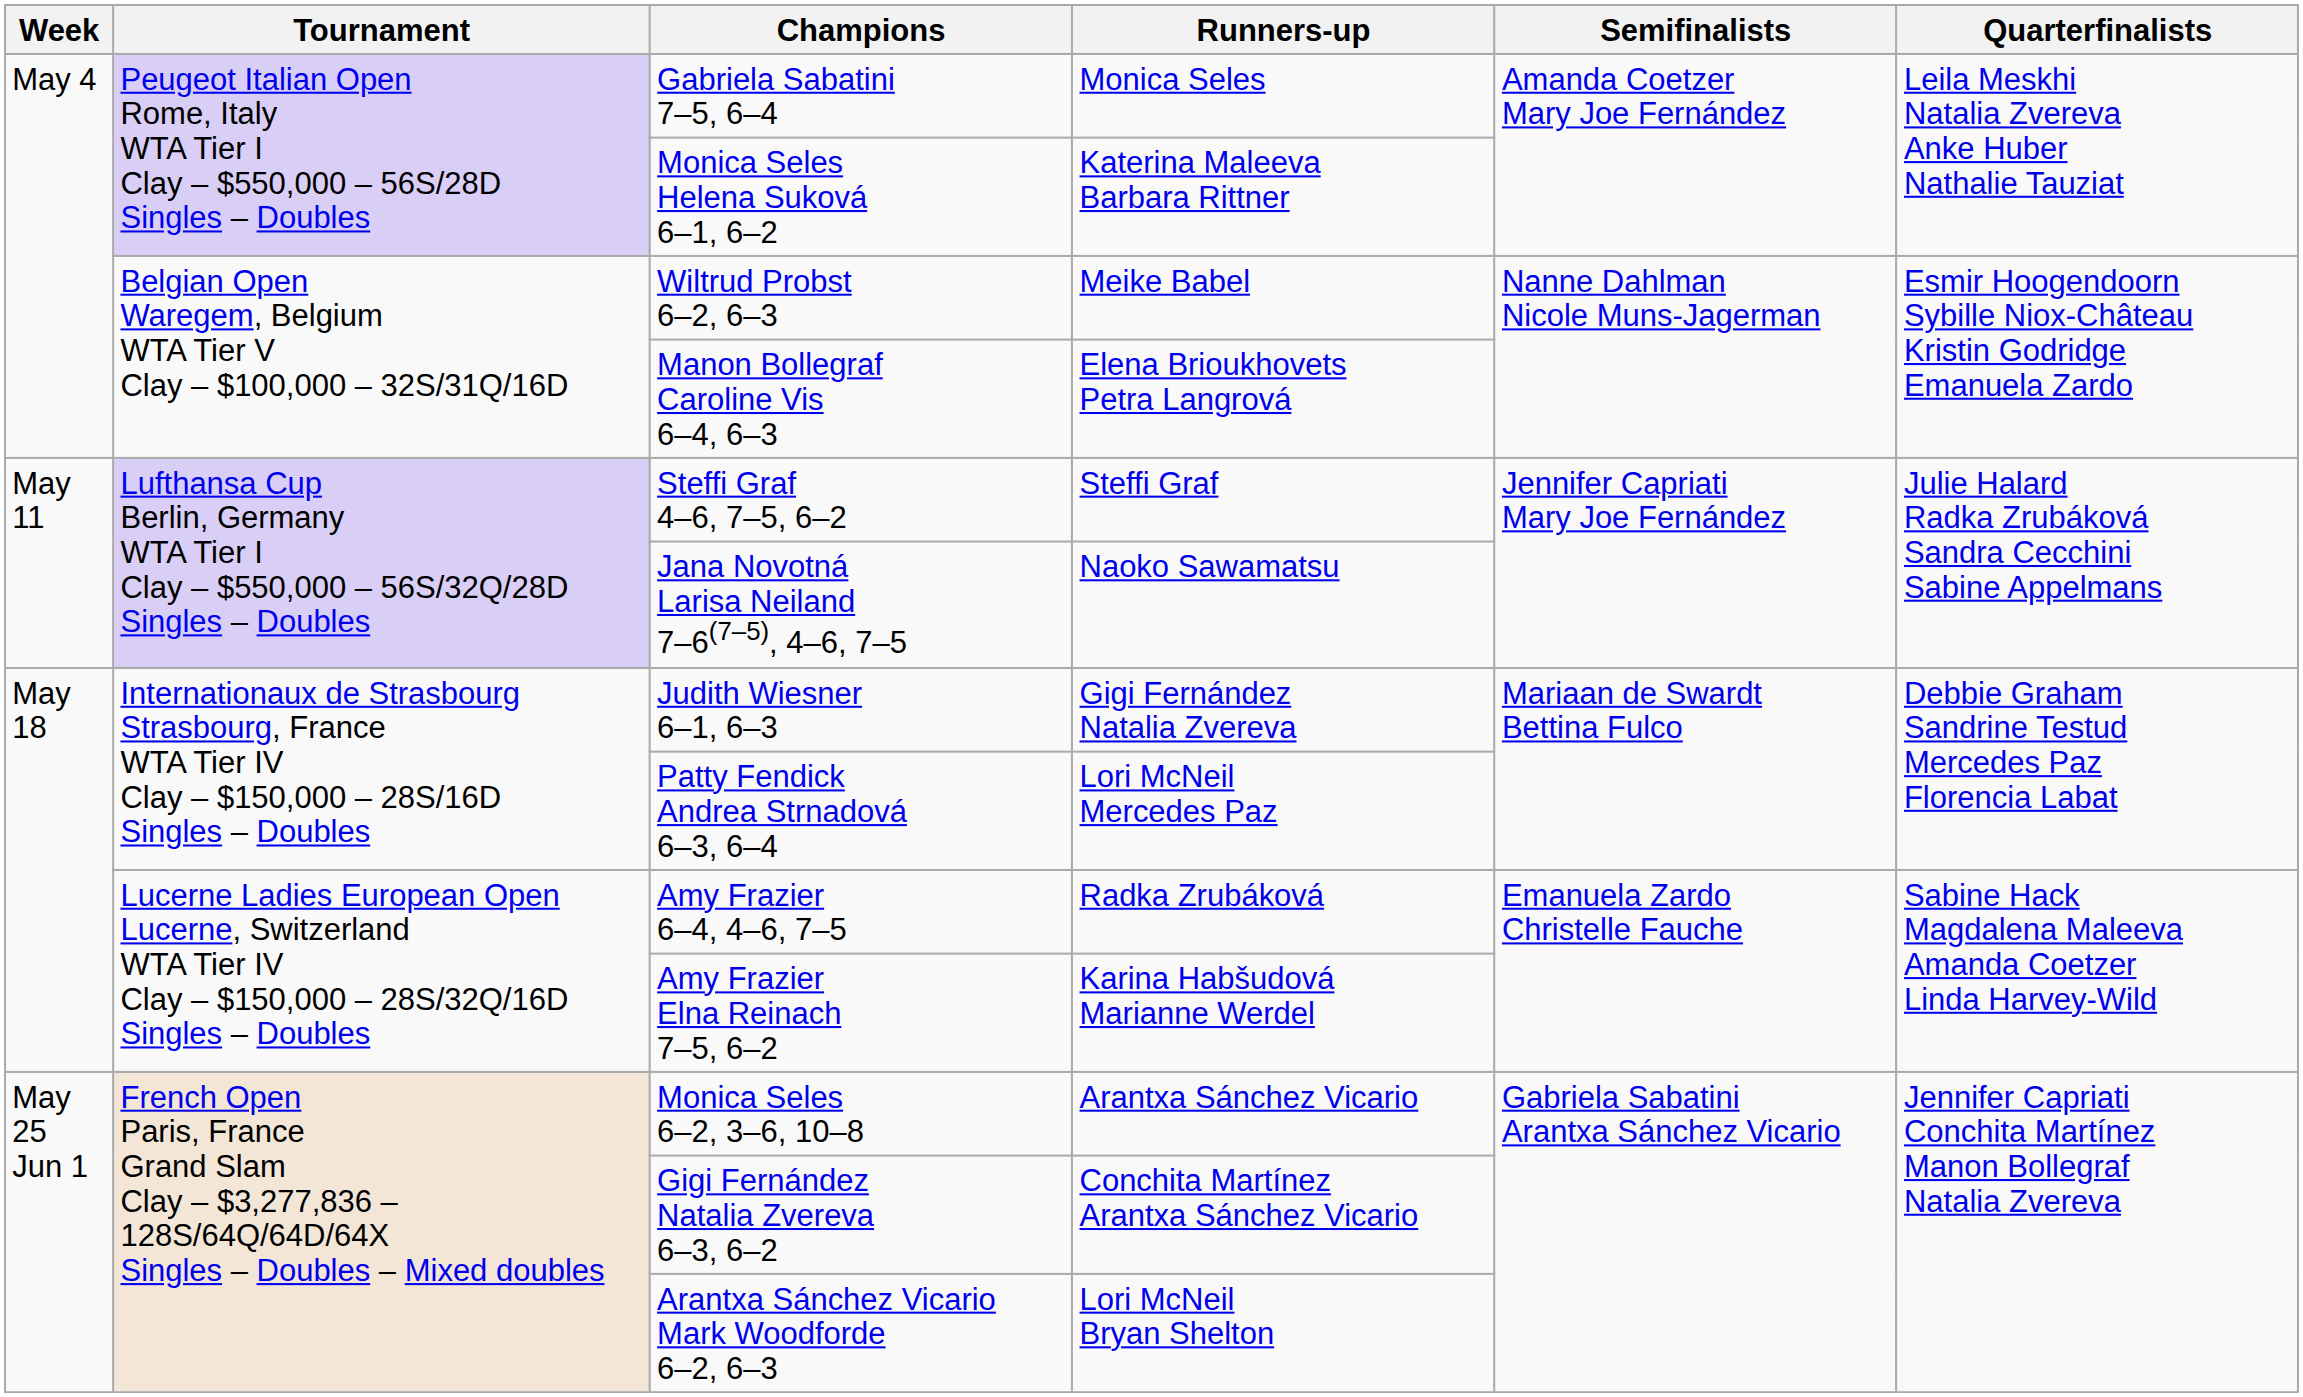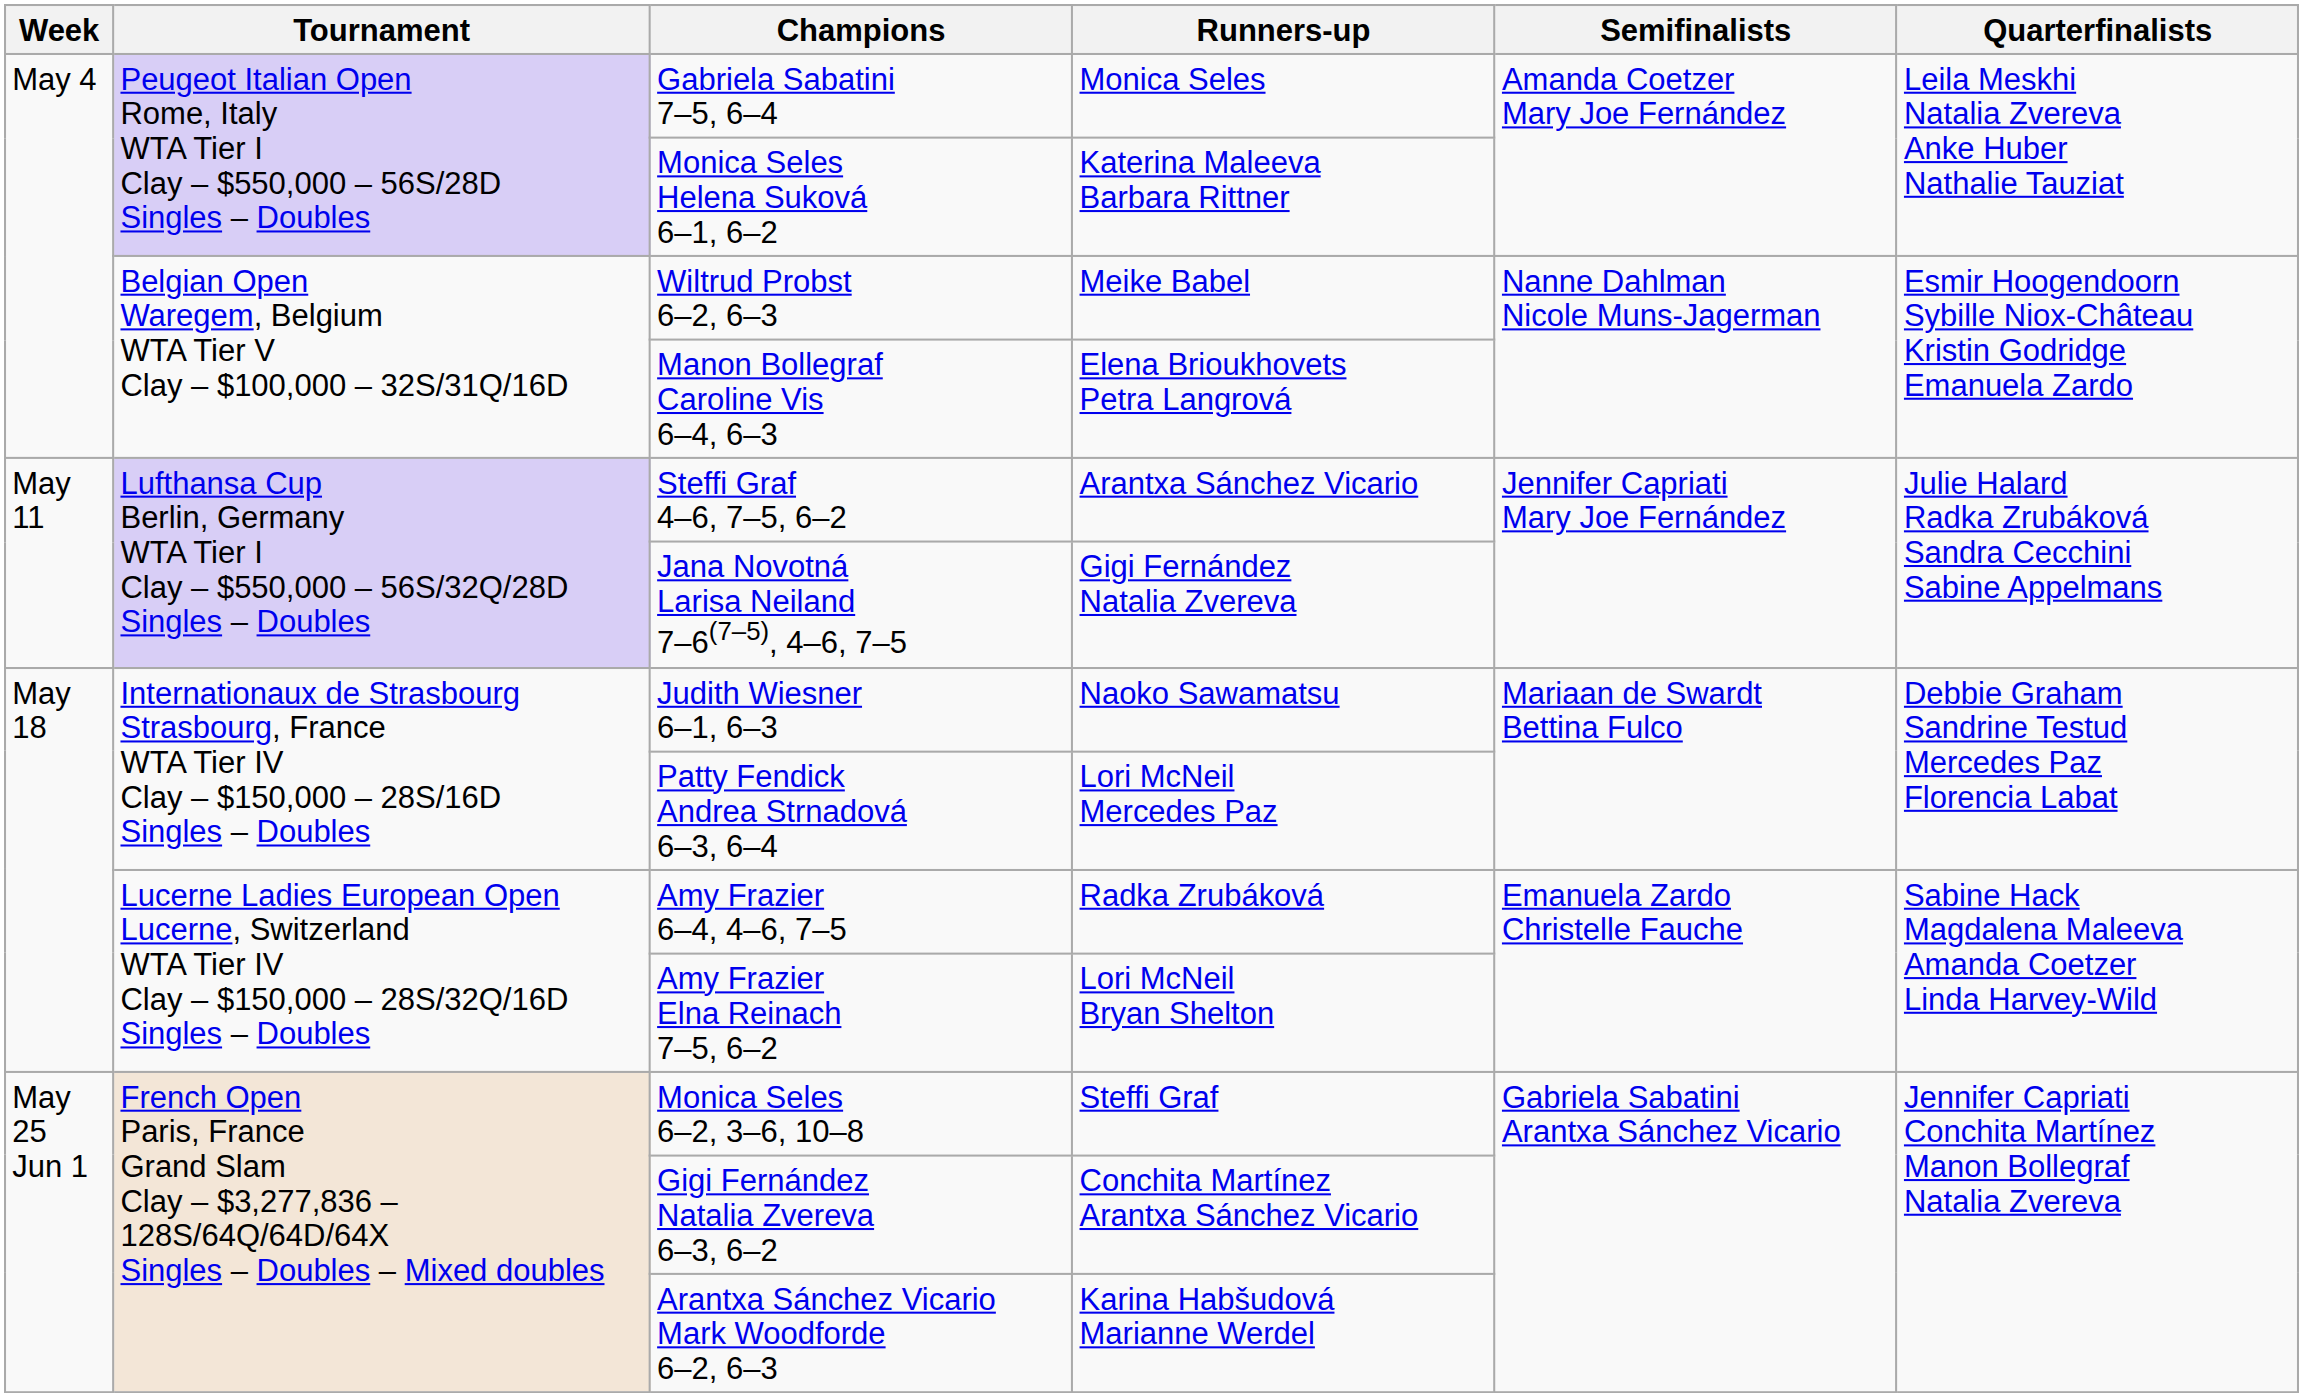Steffi Graf 4–6, 7–5, 6–2 | Runners-up: Steffi Graf -> Arantxa Sánchez Vicario
Jana Novotná Larisa Neiland 7–6(7–5), 4–6, 7–5 | Runners-up: Naoko Sawamatsu -> Gigi Fernández Natalia Zvereva
Judith Wiesner 6–1, 6–3 | Runners-up: Gigi Fernández Natalia Zvereva -> Naoko Sawamatsu
Amy Frazier Elna Reinach 7–5, 6–2 | Runners-up: Karina Habšudová Marianne Werdel -> Lori McNeil Bryan Shelton
Monica Seles 6–2, 3–6, 10–8 | Runners-up: Arantxa Sánchez Vicario -> Steffi Graf
Arantxa Sánchez Vicario Mark Woodforde 6–2, 6–3 | Runners-up: Lori McNeil Bryan Shelton -> Karina Habšudová Marianne Werdel
